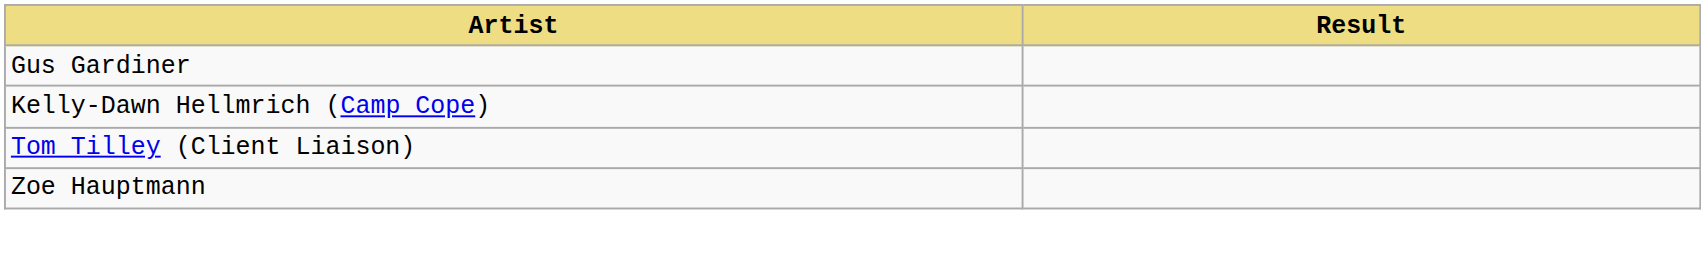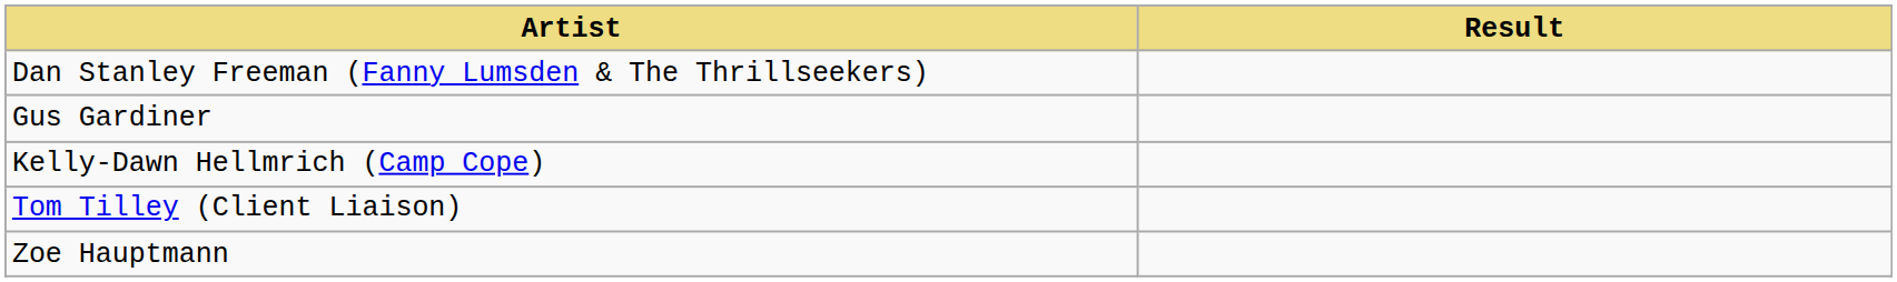+ row: Dan Stanley Freeman (Fanny Lumsden & The Thrillseekers)
